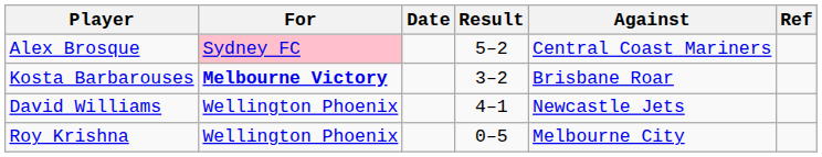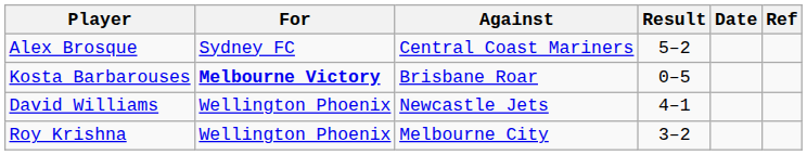columns swapped: Against <-> Date
Alex Brosque | For: pink background -> no background
Kosta Barbarouses | Result: 3–2 -> 0–5
Roy Krishna | Result: 0–5 -> 3–2
